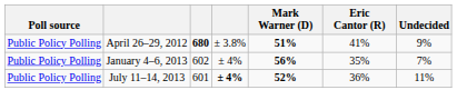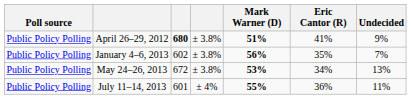January 4–6, 2013 | column 4: ± 4% -> ± 3.8%
+ row: Public Policy Polling | May 24–26, 2013 | 672 | ± 3.8% | 53% | 34% | 13%
July 11–14, 2013 | column 4: bold -> normal
July 11–14, 2013 | Mark Warner (D): 52% -> 55%
